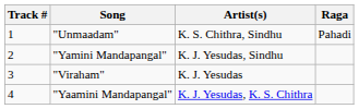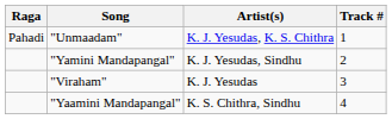columns swapped: Track # <-> Raga
"Unmaadam" | Artist(s): K. S. Chithra, Sindhu -> K. J. Yesudas, K. S. Chithra
"Yaamini Mandapangal" | Artist(s): K. J. Yesudas, K. S. Chithra -> K. S. Chithra, Sindhu
